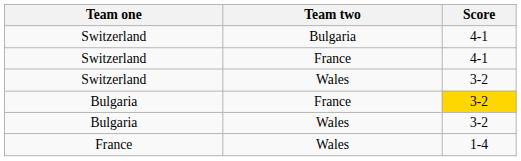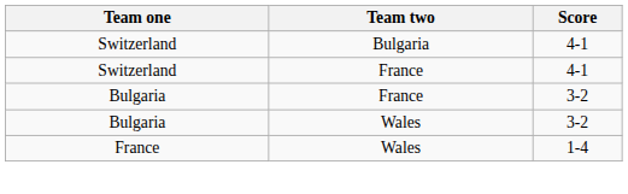- row: Switzerland | Wales | 3-2
Bulgaria / France | Score: gold background -> no background
